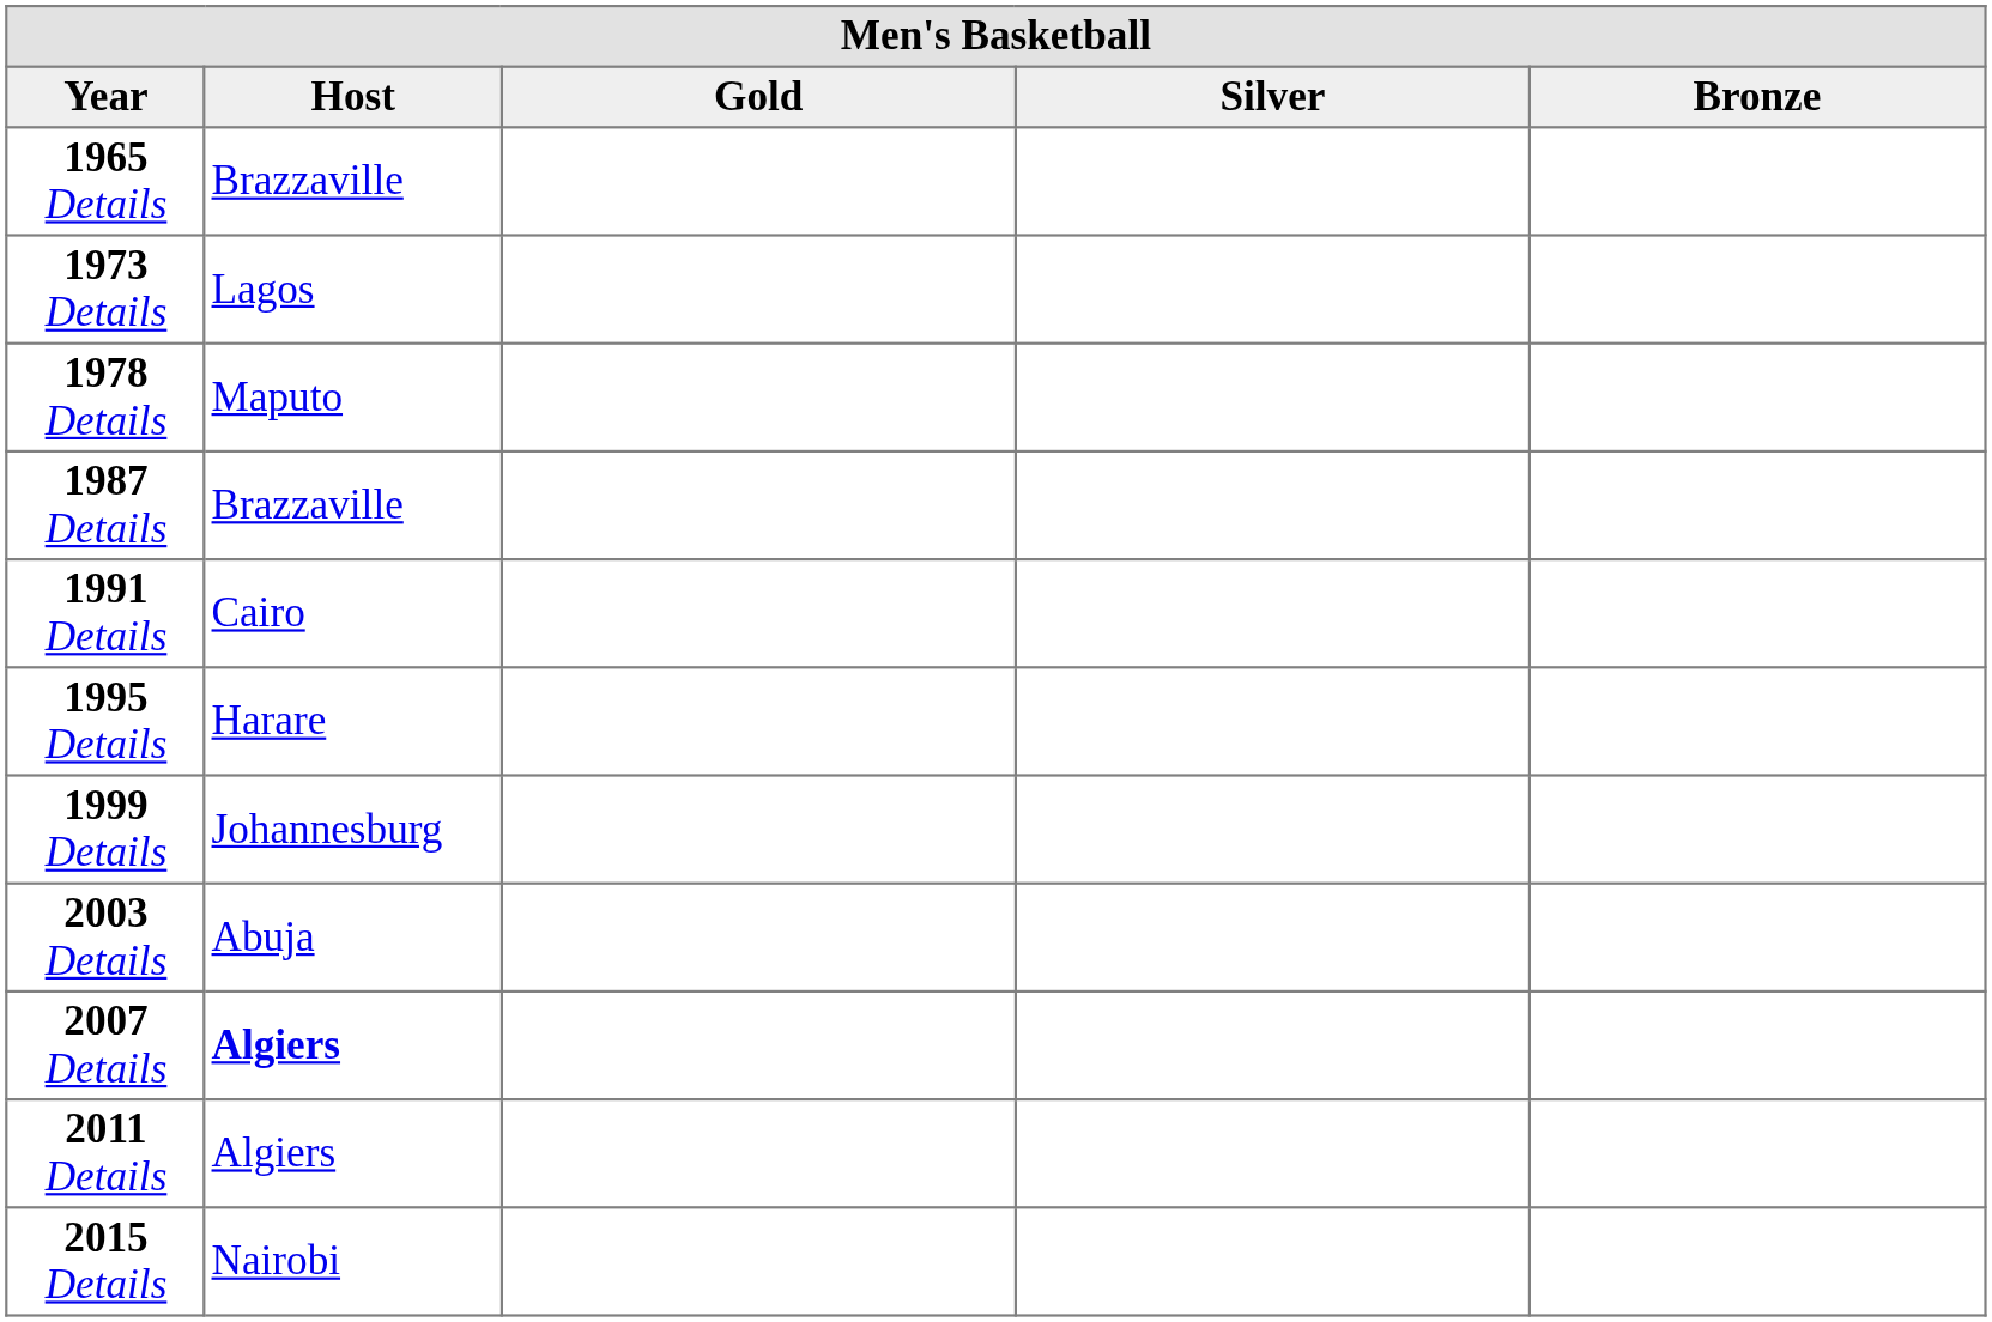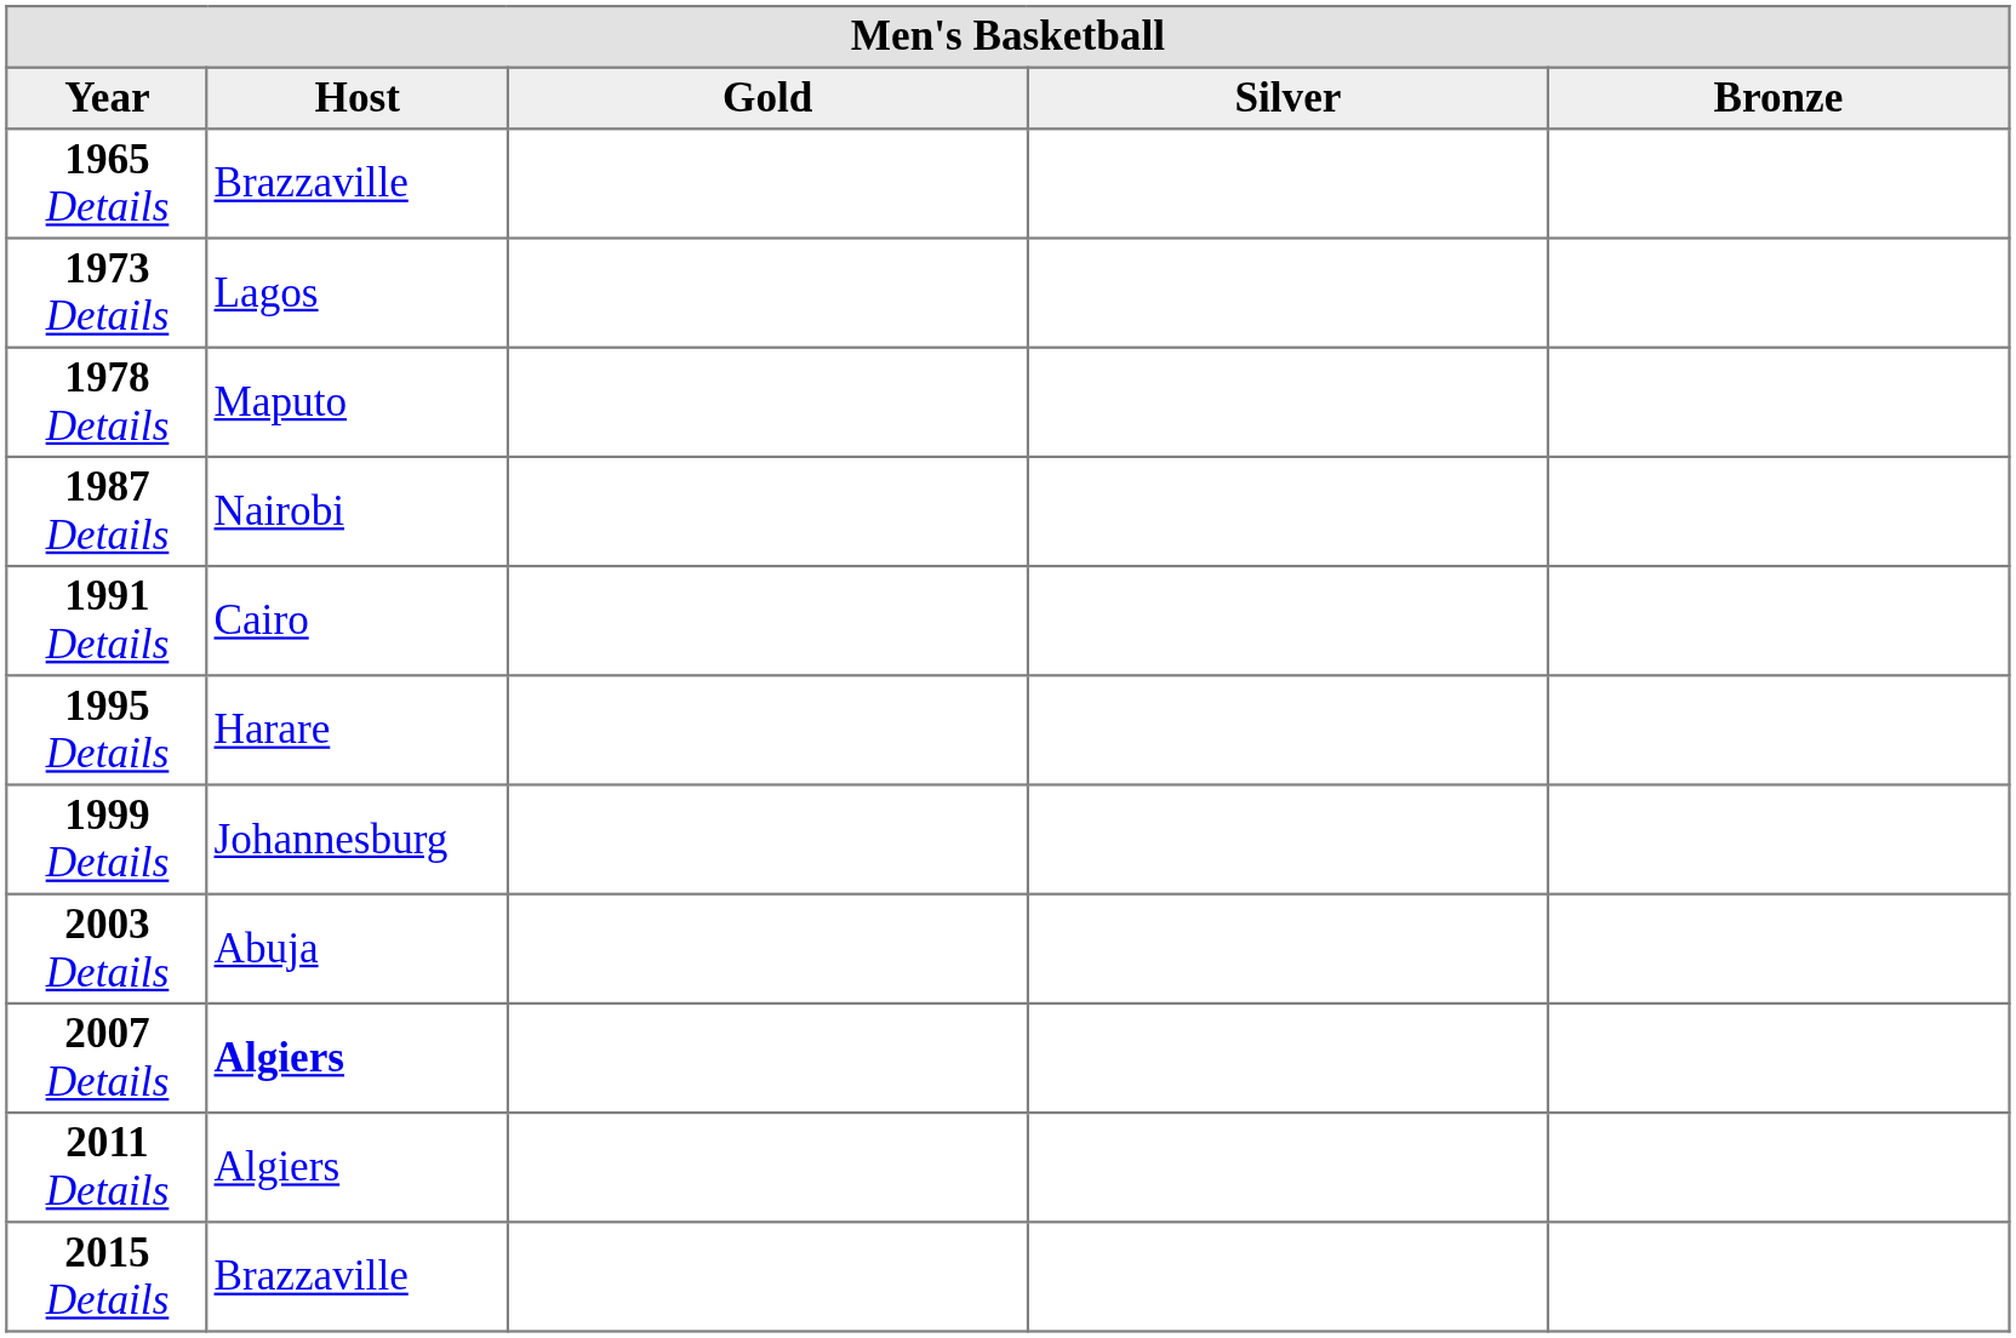1987 Details | Host: Brazzaville -> Nairobi
2015 Details | Host: Nairobi -> Brazzaville
